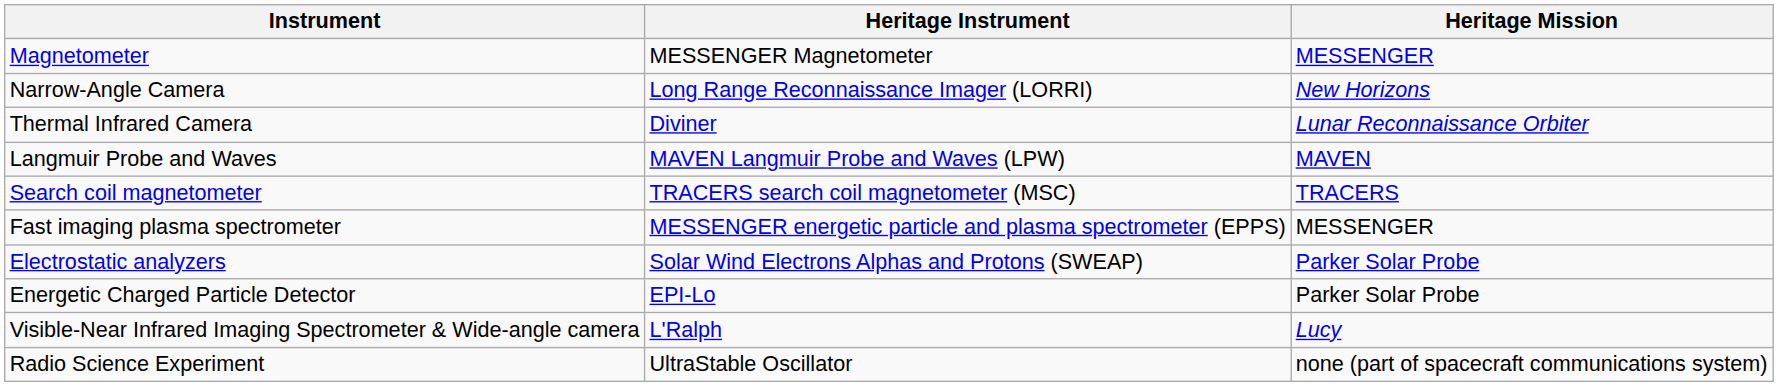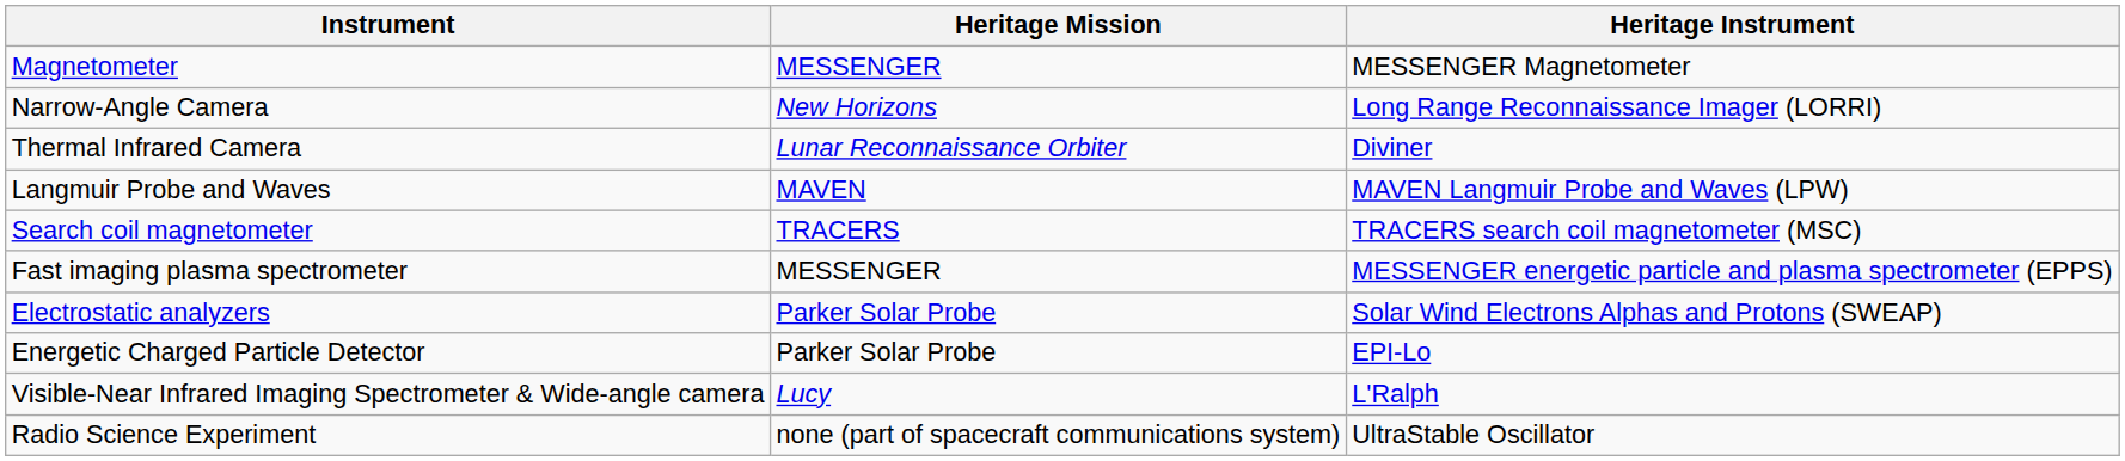columns swapped: Heritage Instrument <-> Heritage Mission
